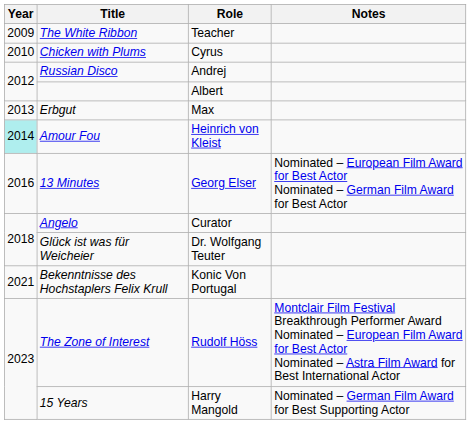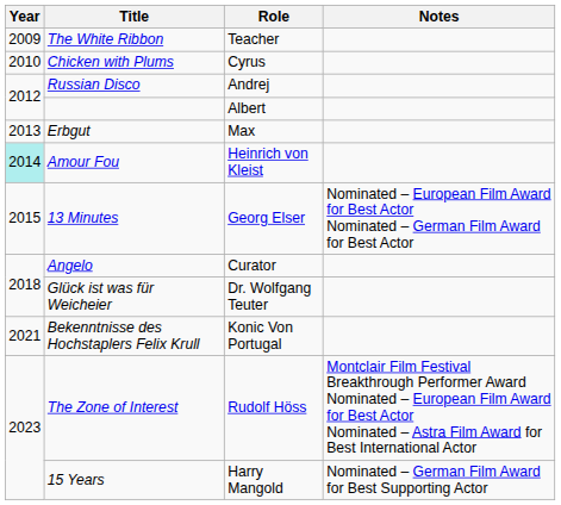13 Minutes | Year: 2016 -> 2015
